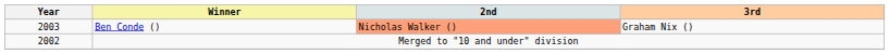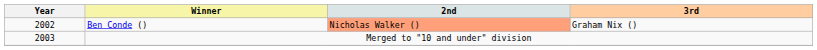Ben Conde () | Year: 2003 -> 2002
Merged to "10 and under" division | Year: 2002 -> 2003
